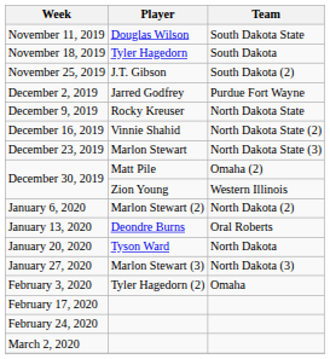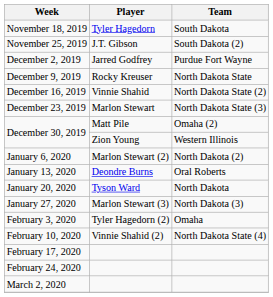- row: November 11, 2019 | Douglas Wilson | South Dakota State
+ row: February 10, 2020 | Vinnie Shahid (2) | North Dakota State (4)
